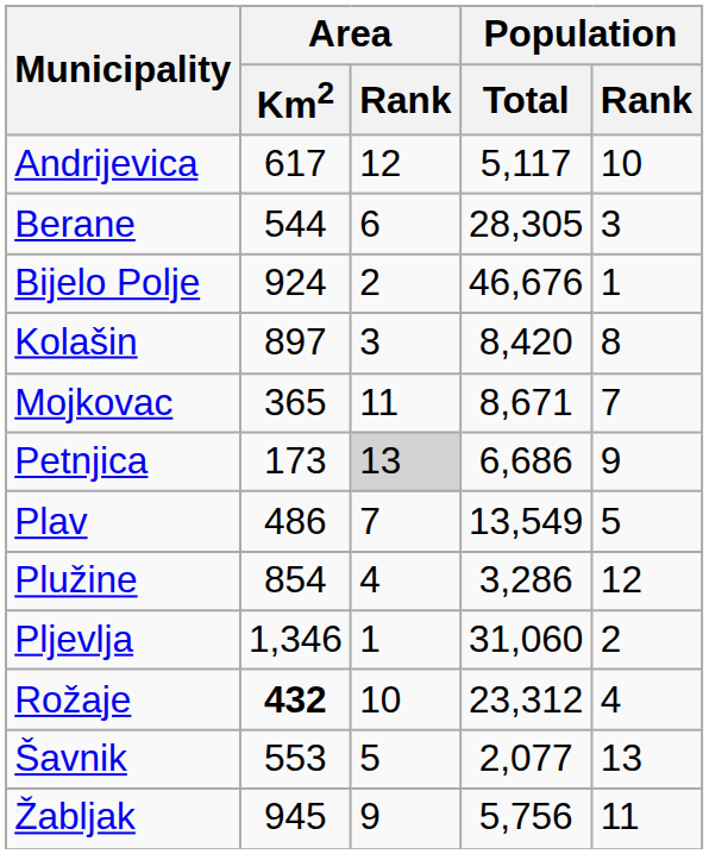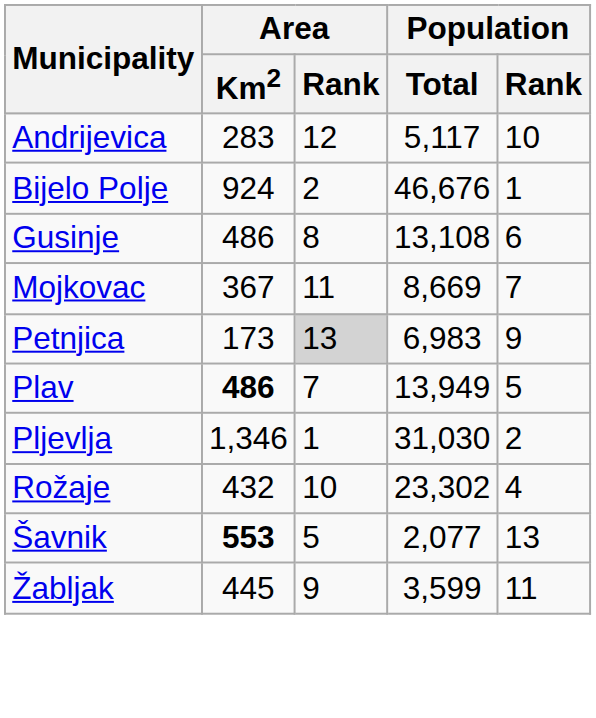Andrijevica | Area / Km2: 617 -> 283
- row: Berane | 544 | 6 | 28,305 | 3
+ row: Gusinje | 486 | 8 | 13,108 | 6
- row: Kolašin | 897 | 3 | 8,420 | 8
Mojkovac | Area / Km2: 365 -> 367
Mojkovac | Population / Total: 8,671 -> 8,669
Petnjica | Population / Total: 6,686 -> 6,983
Plav | Area / Km2: normal -> bold
Plav | Population / Total: 13,549 -> 13,949
- row: Plužine | 854 | 4 | 3,286 | 12
Pljevlja | Population / Total: 31,060 -> 31,030
Rožaje | Area / Km2: bold -> normal
Rožaje | Population / Total: 23,312 -> 23,302
Šavnik | Area / Km2: normal -> bold
Žabljak | Area / Km2: 945 -> 445
Žabljak | Population / Total: 5,756 -> 3,599
